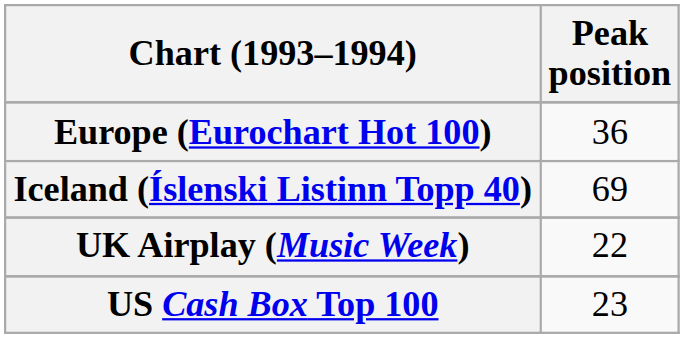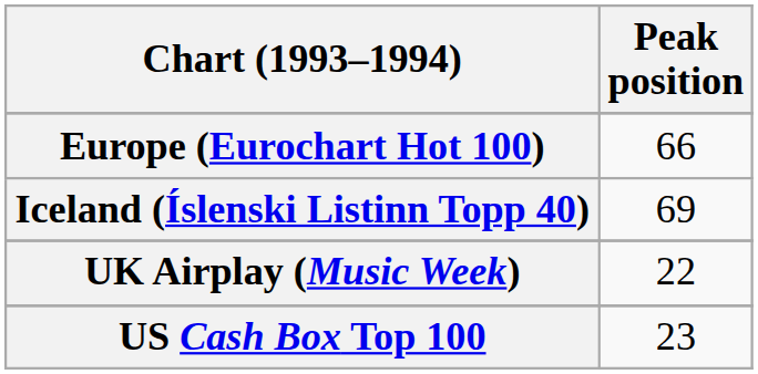Europe (Eurochart Hot 100) | Peak position: 36 -> 66
